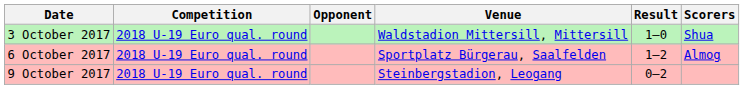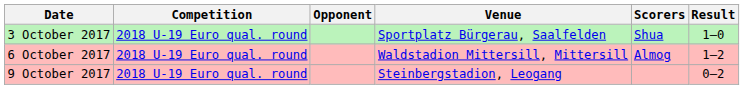columns swapped: Result <-> Scorers
3 October 2017 | Venue: Waldstadion Mittersill, Mittersill -> Sportplatz Bürgerau, Saalfelden
6 October 2017 | Venue: Sportplatz Bürgerau, Saalfelden -> Waldstadion Mittersill, Mittersill
